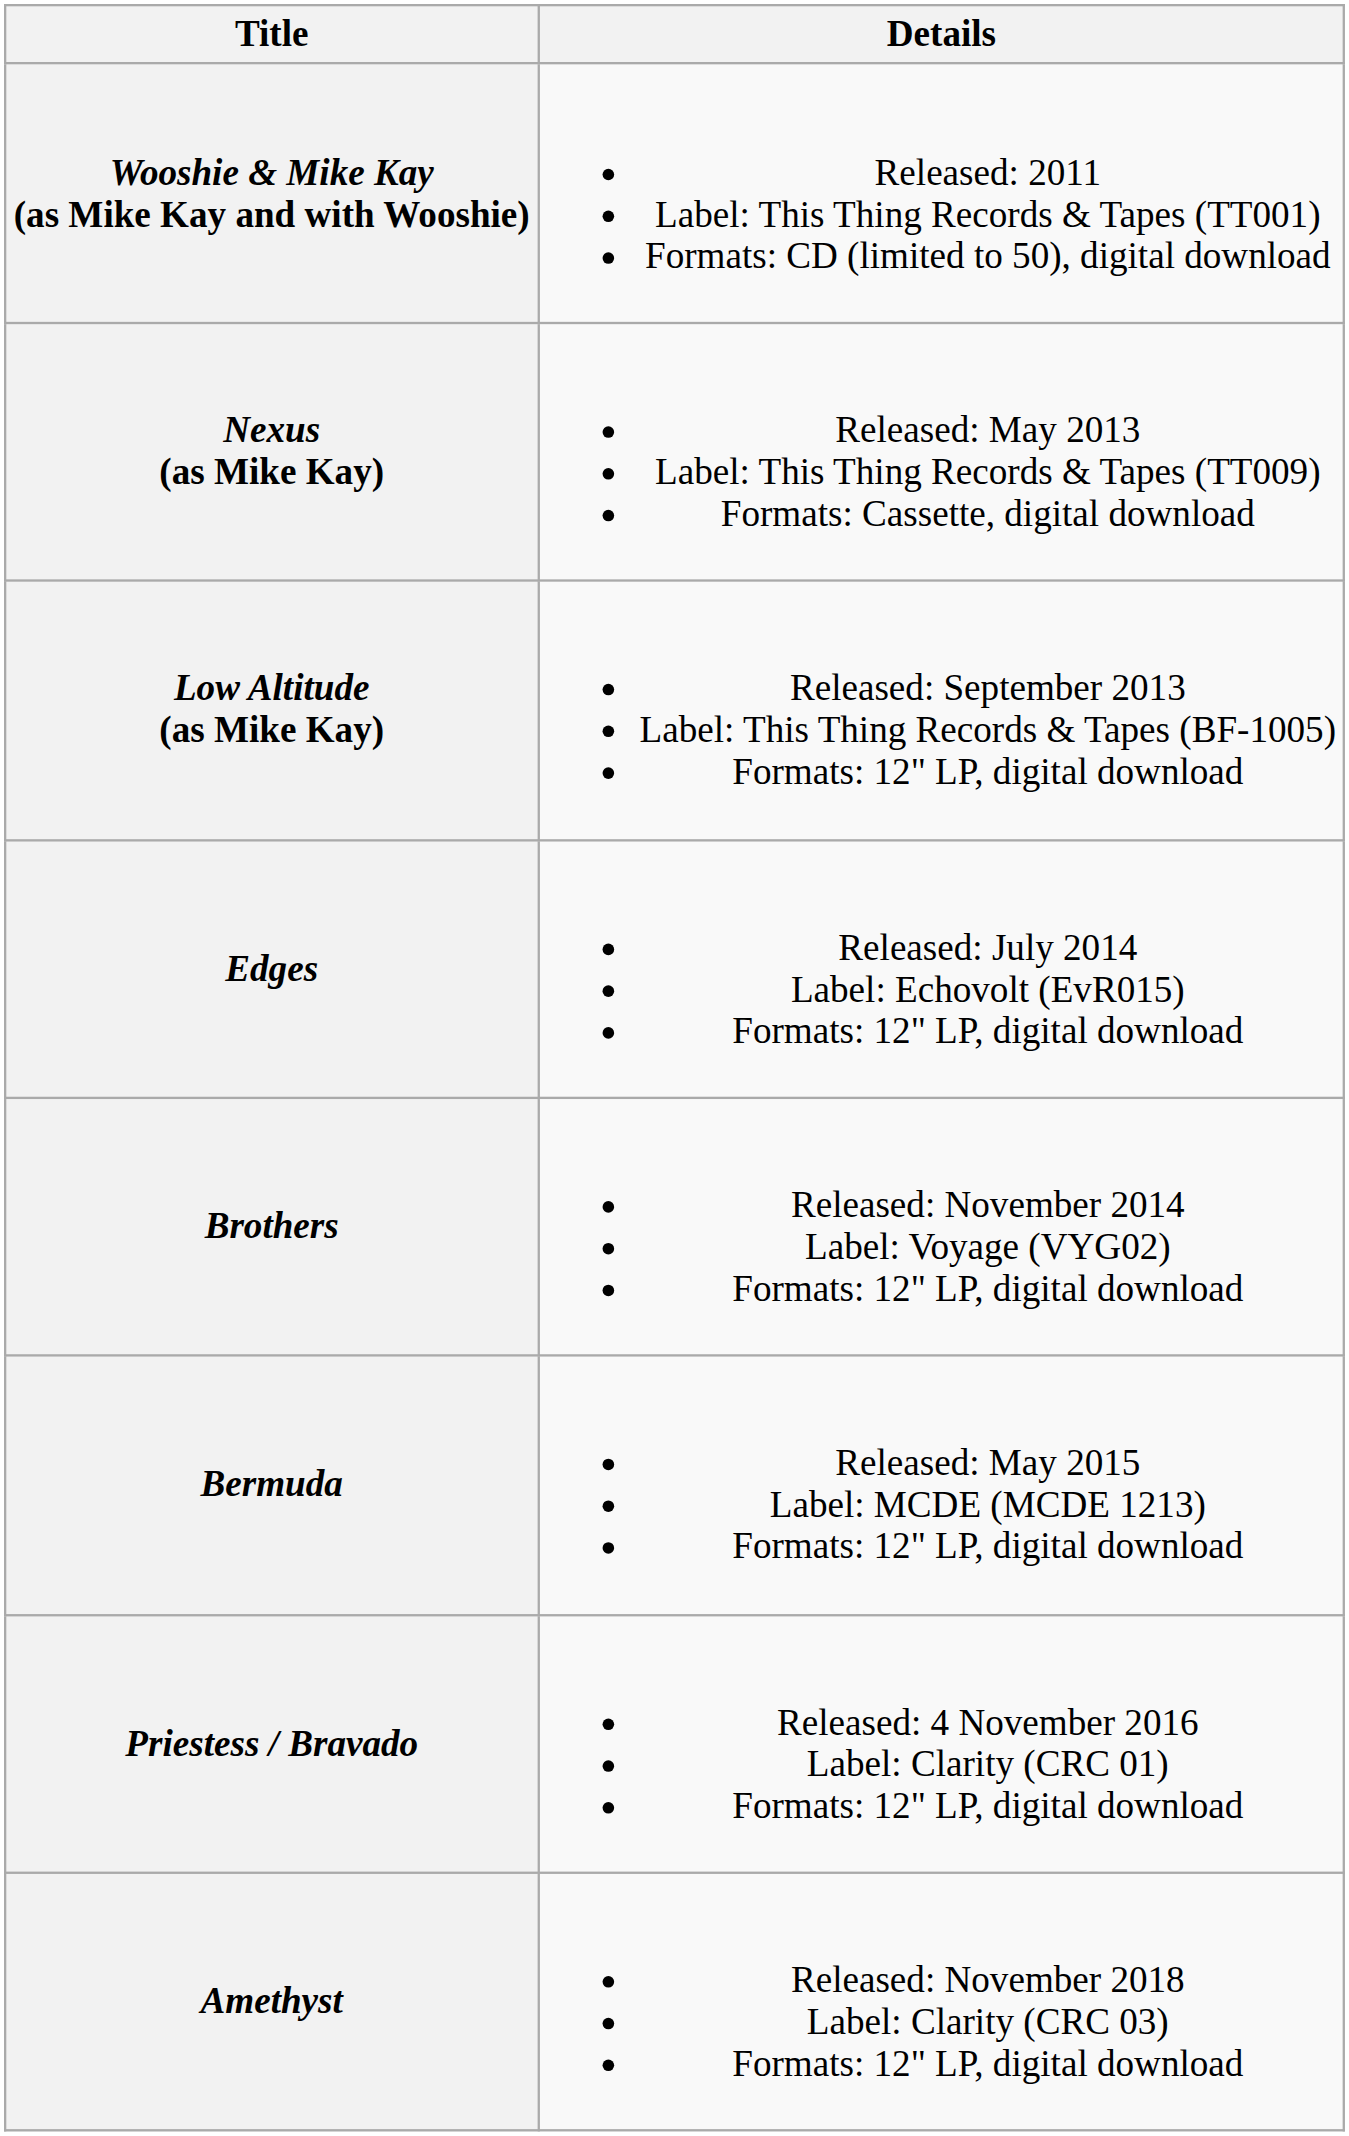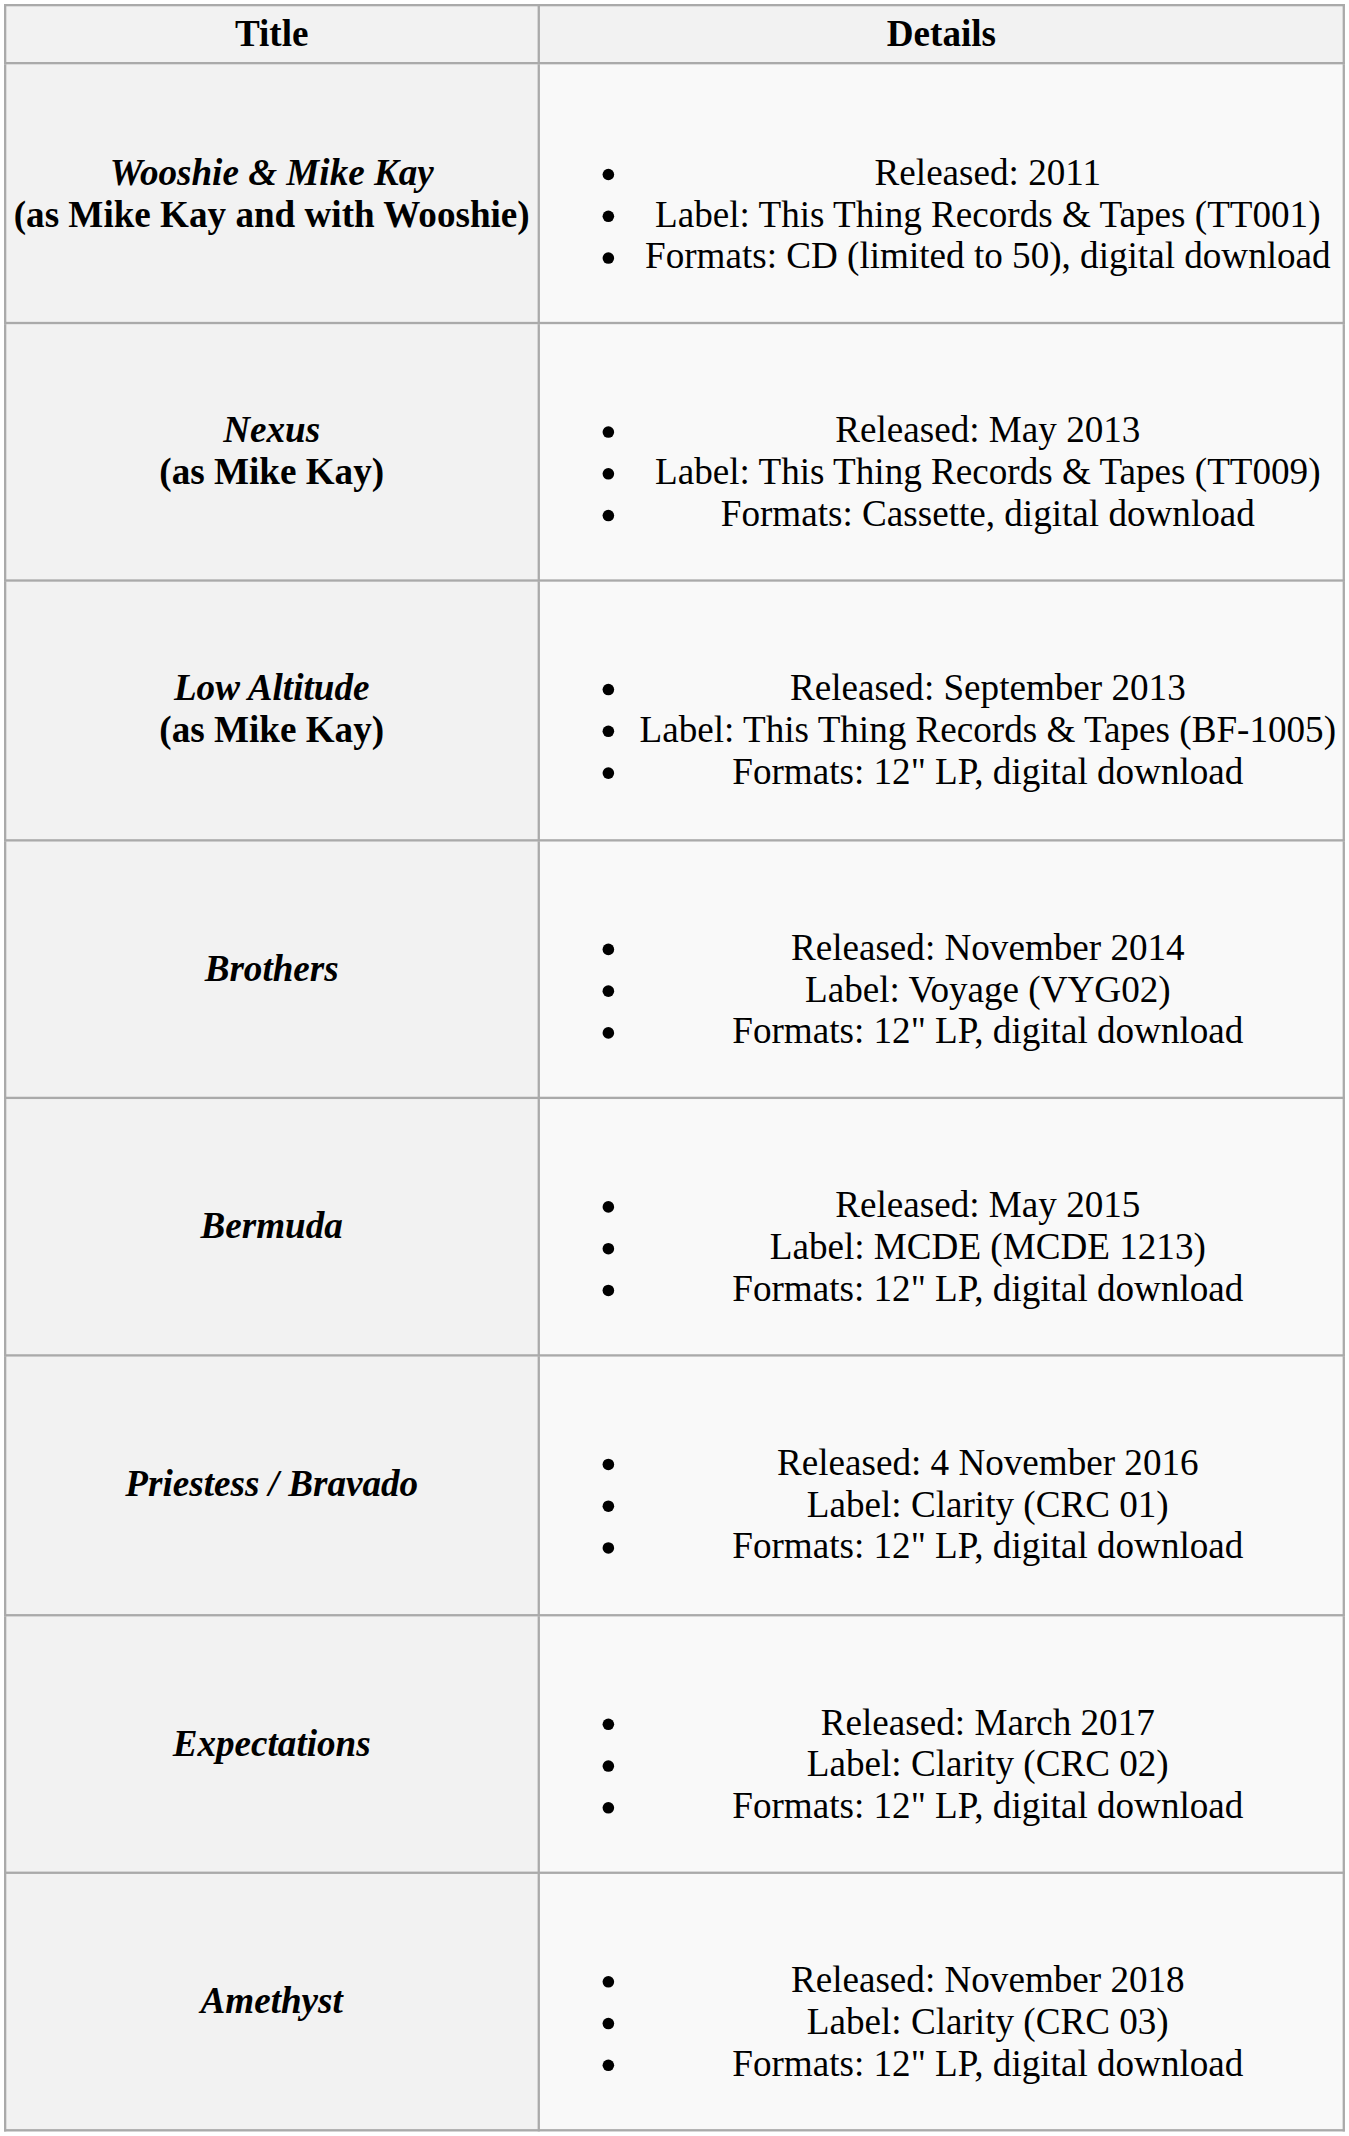- row: Edges | Released: July 2014 Label: Echovolt (EvR015) Formats: 12" LP, digital download
+ row: Expectations | Released: March 2017 Label: Clarity (CRC 02) Formats: 12" LP, digital download
